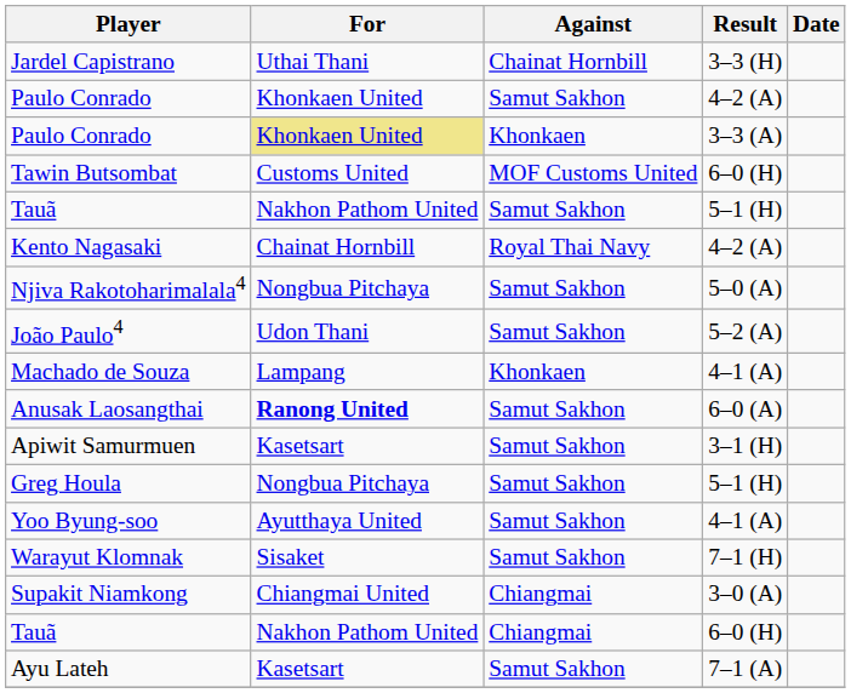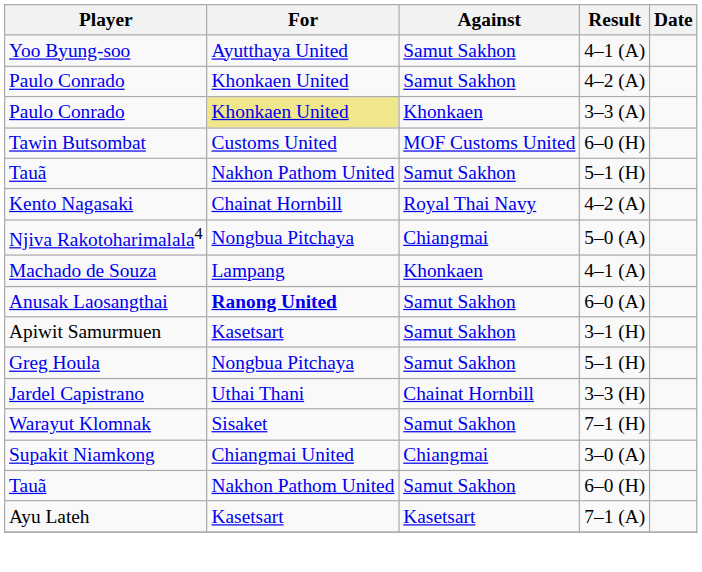rows swapped: Jardel Capistrano <-> Yoo Byung-soo
Njiva Rakotoharimalala4 | Against: Samut Sakhon -> Chiangmai
- row: João Paulo4 | Udon Thani | Samut Sakhon | 5–2 (A)
Tauã / 6–0 (H) | Against: Chiangmai -> Samut Sakhon
Ayu Lateh | Against: Samut Sakhon -> Kasetsart
